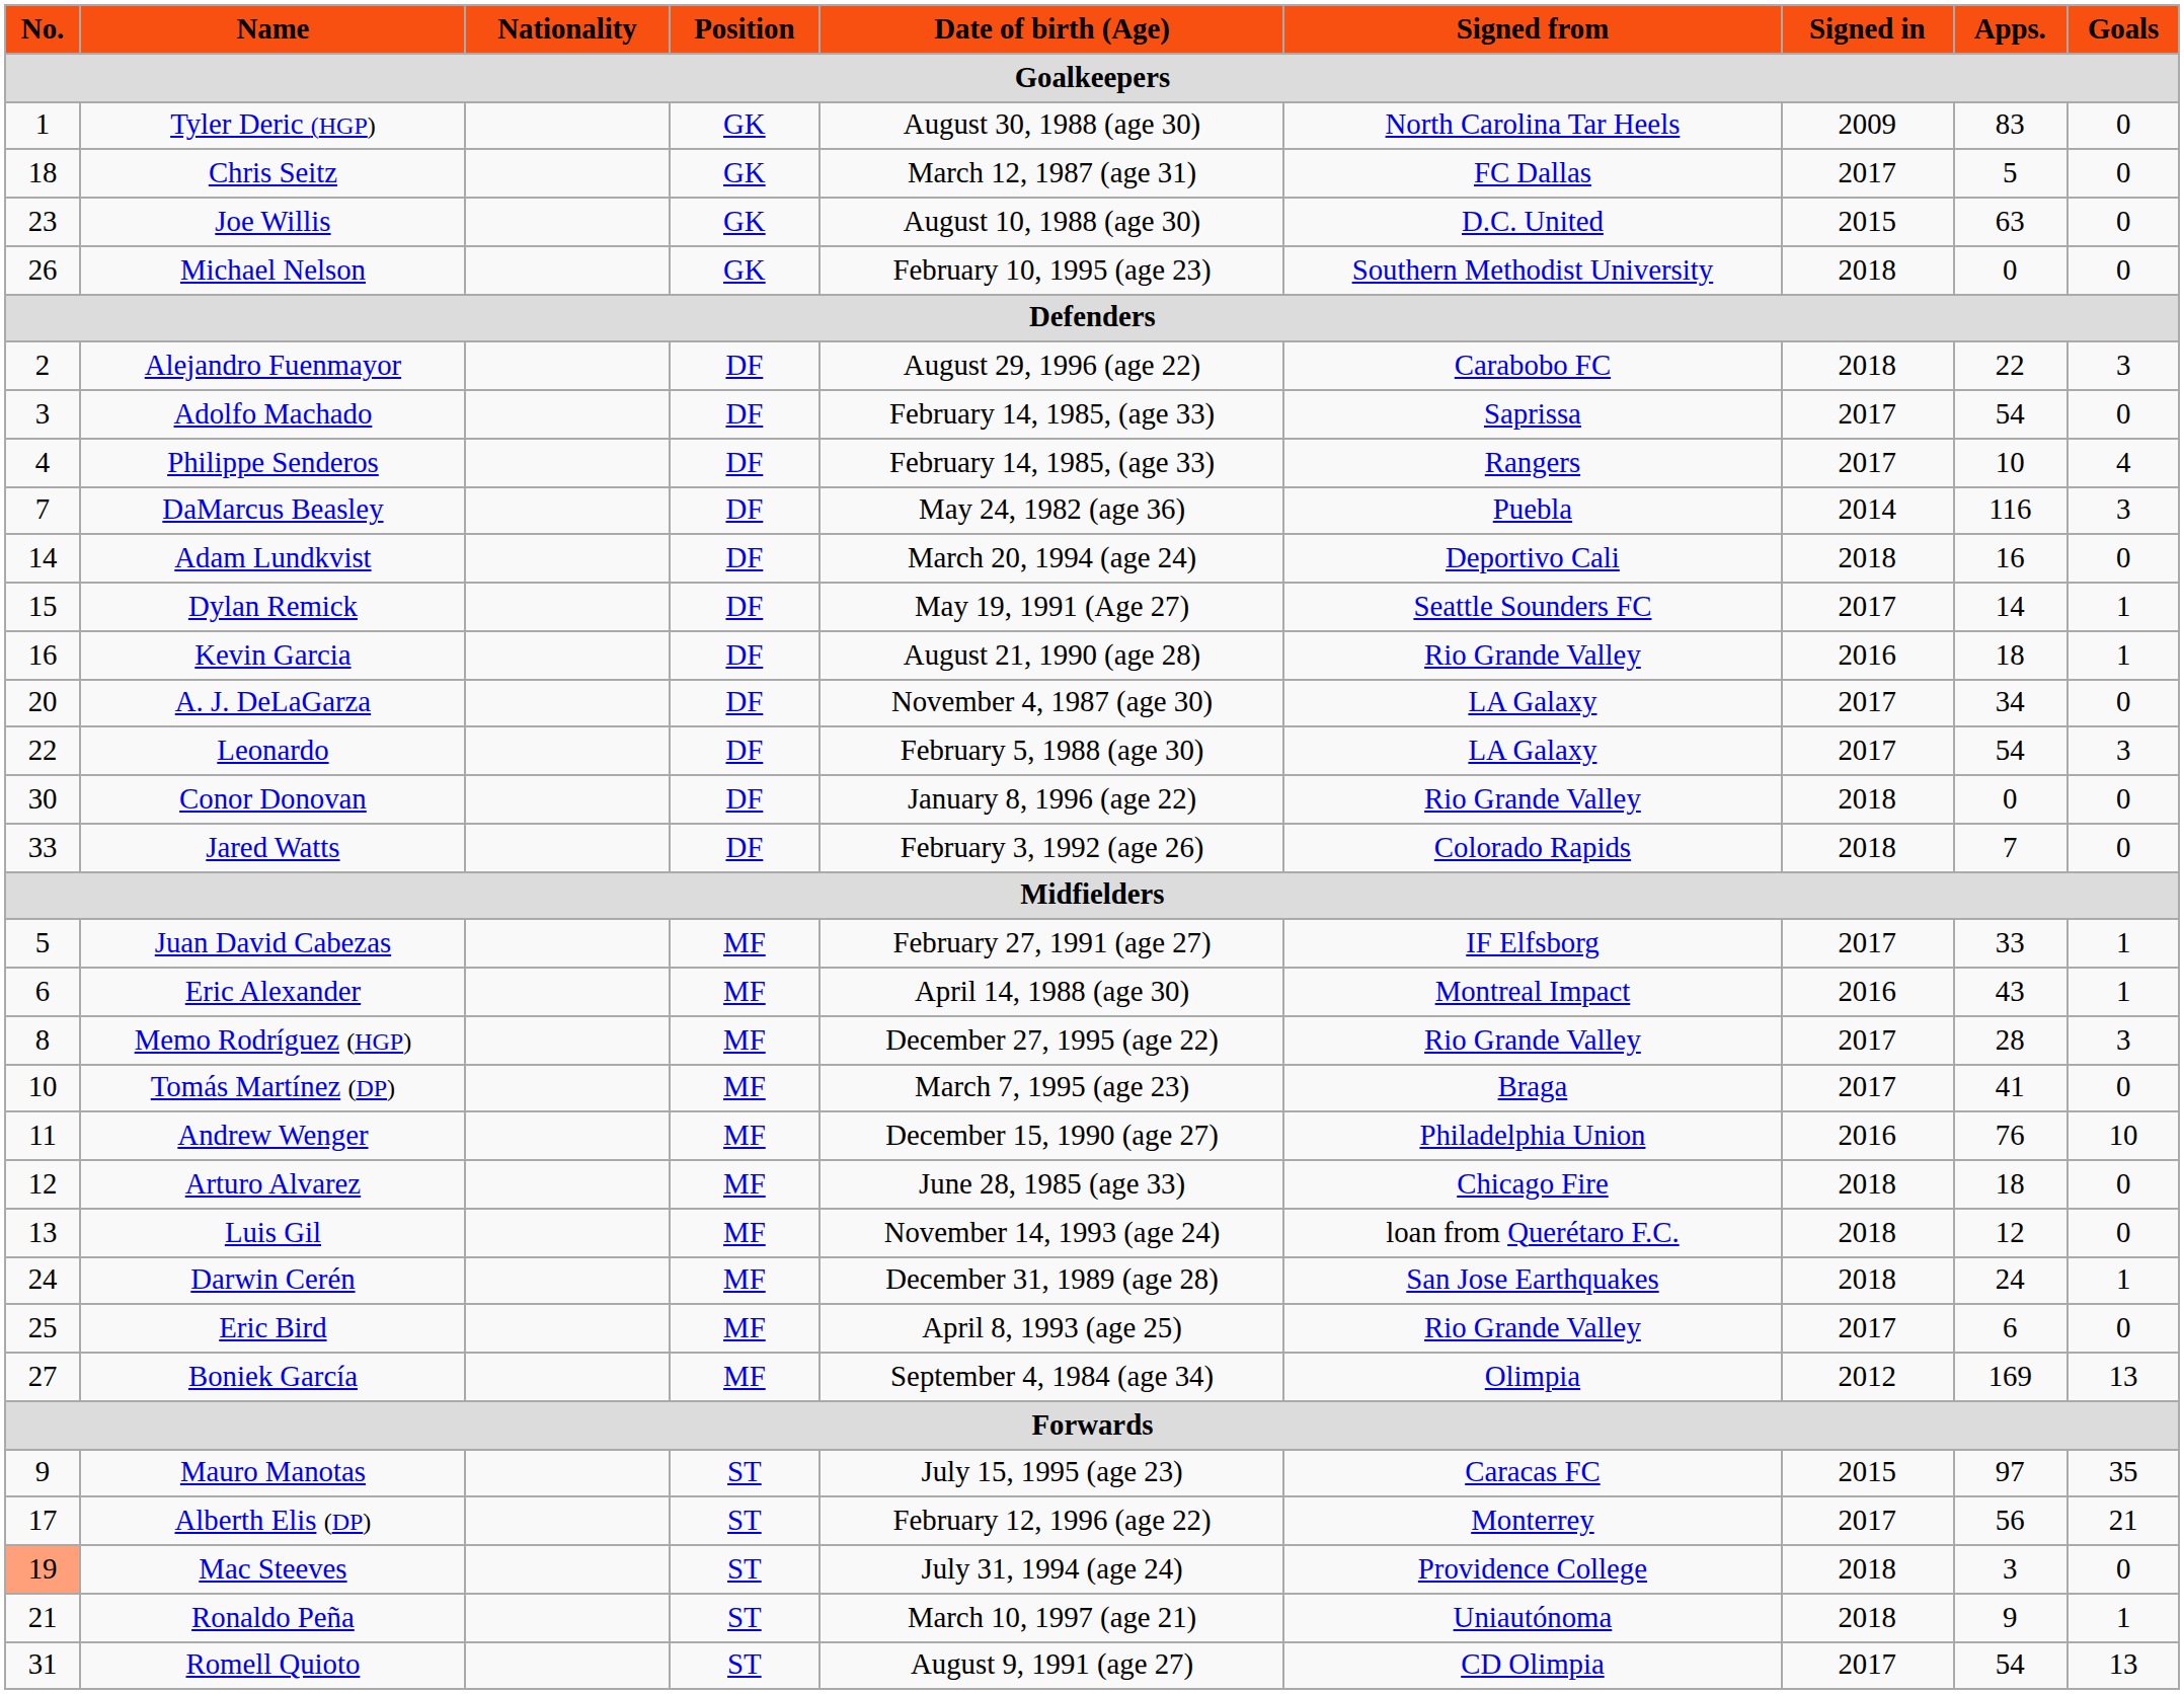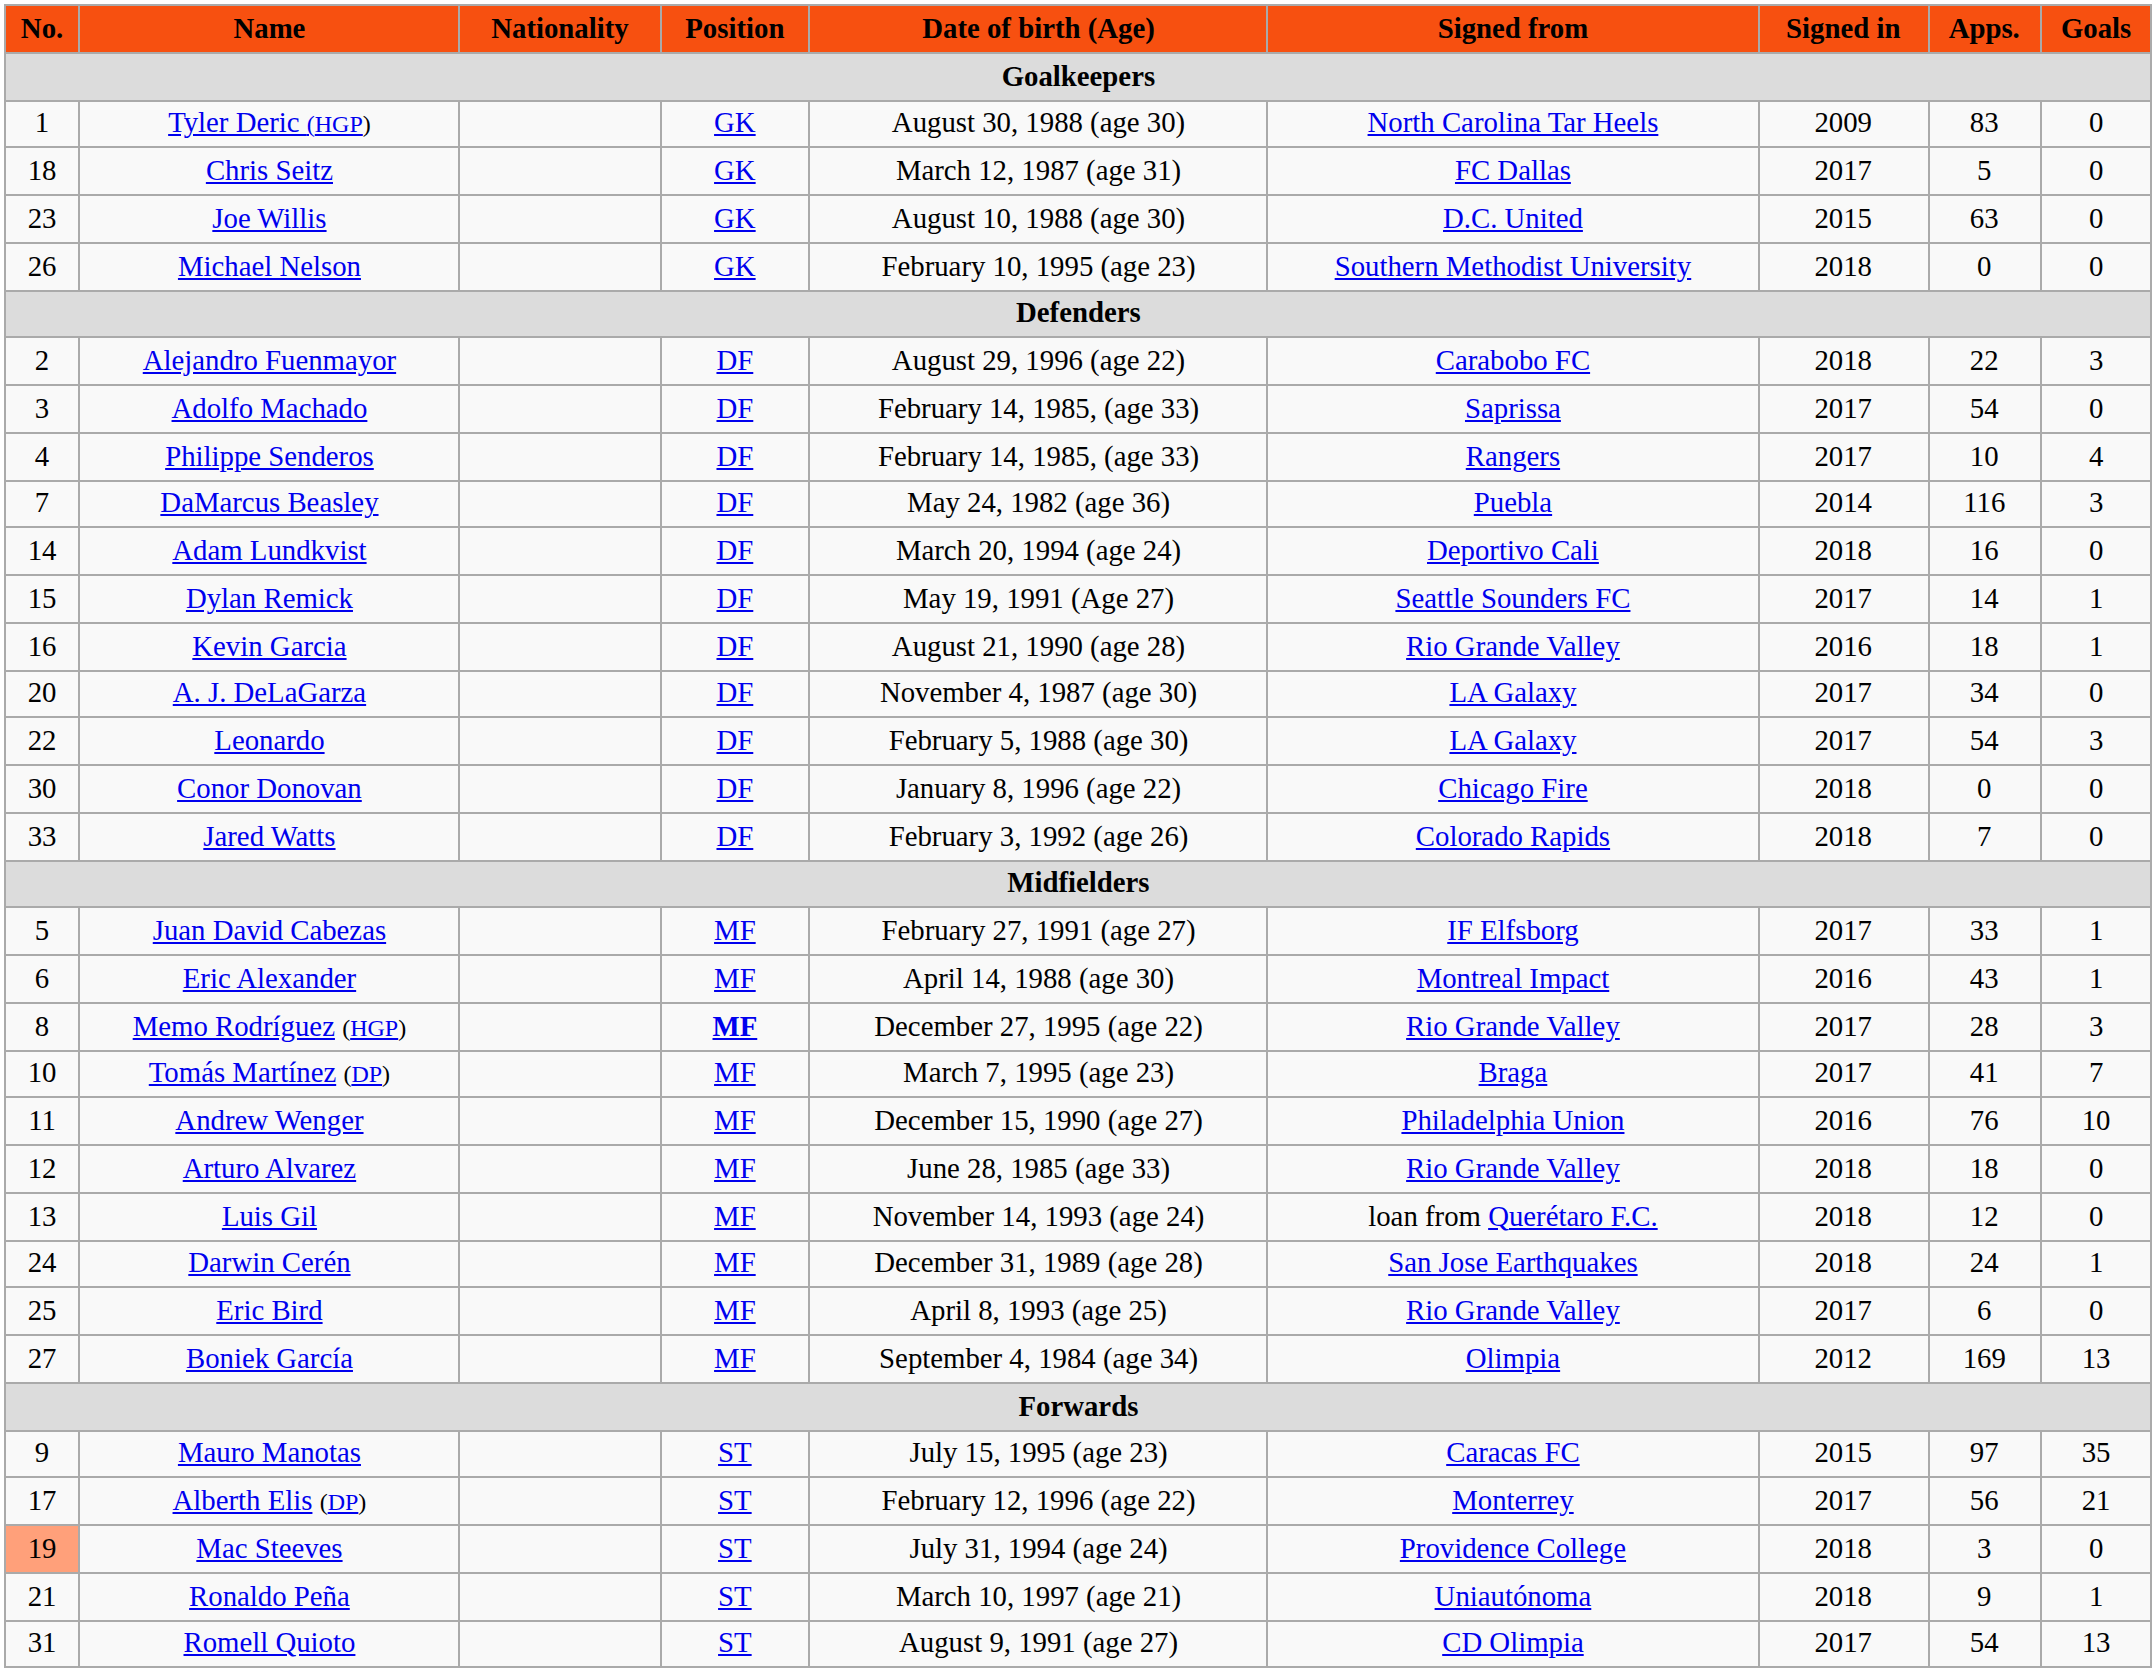Conor Donovan | Signed from: Rio Grande Valley -> Chicago Fire
Memo Rodríguez (HGP) | Position: normal -> bold
Tomás Martínez (DP) | Goals: 0 -> 7
Arturo Alvarez | Signed from: Chicago Fire -> Rio Grande Valley
